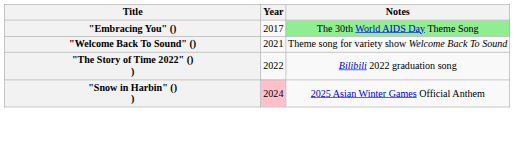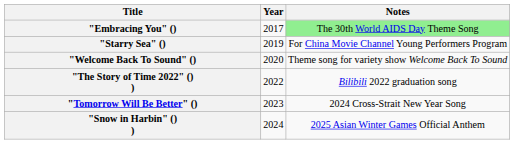+ row: "Starry Sea" () | 2019 | For China Movie Channel Young Performers Program
"Welcome Back To Sound" () | Year: 2021 -> 2020
+ row: "Tomorrow Will Be Better" () | 2023 | 2024 Cross-Strait New Year Song
"Snow in Harbin" () ) | Year: pink background -> no background
